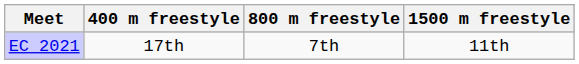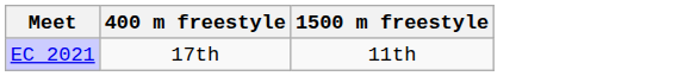- column: 800 m freestyle | 7th
